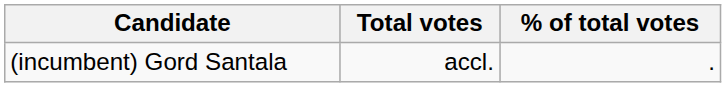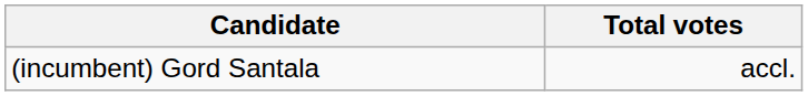- column: % of total votes | .
